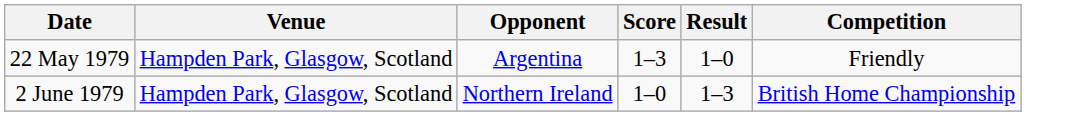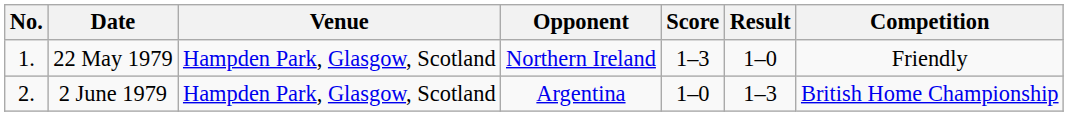+ column: No. | 1. | 2.
22 May 1979 | Opponent: Argentina -> Northern Ireland
2 June 1979 | Opponent: Northern Ireland -> Argentina
